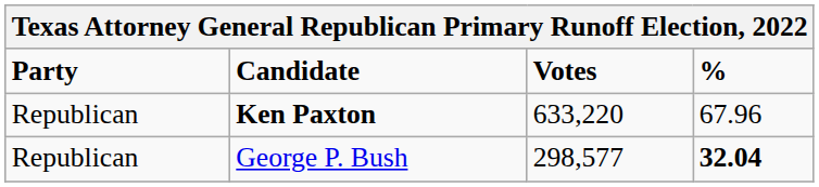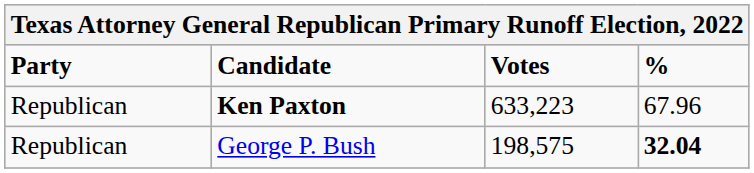Ken Paxton | Votes: 633,220 -> 633,223
George P. Bush | Votes: 298,577 -> 198,575
